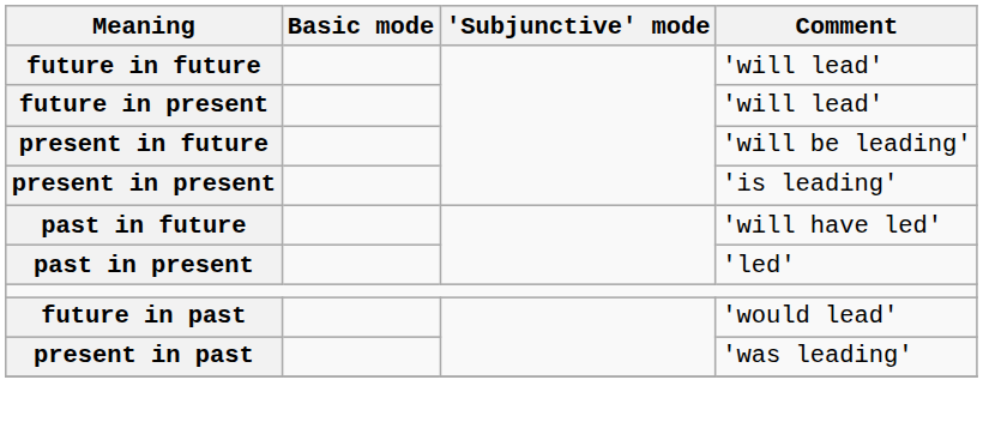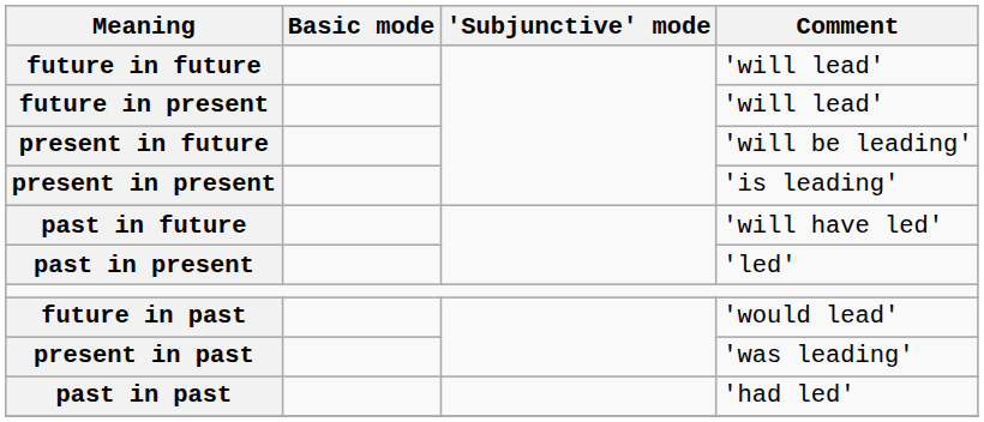+ row: past in past | 'had led'
